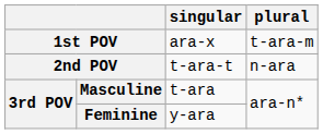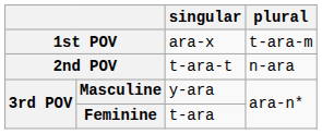Masculine | singular: t-ara -> y-ara
Feminine | singular: y-ara -> t-ara
